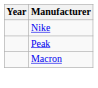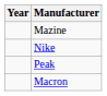+ row: Mazine
